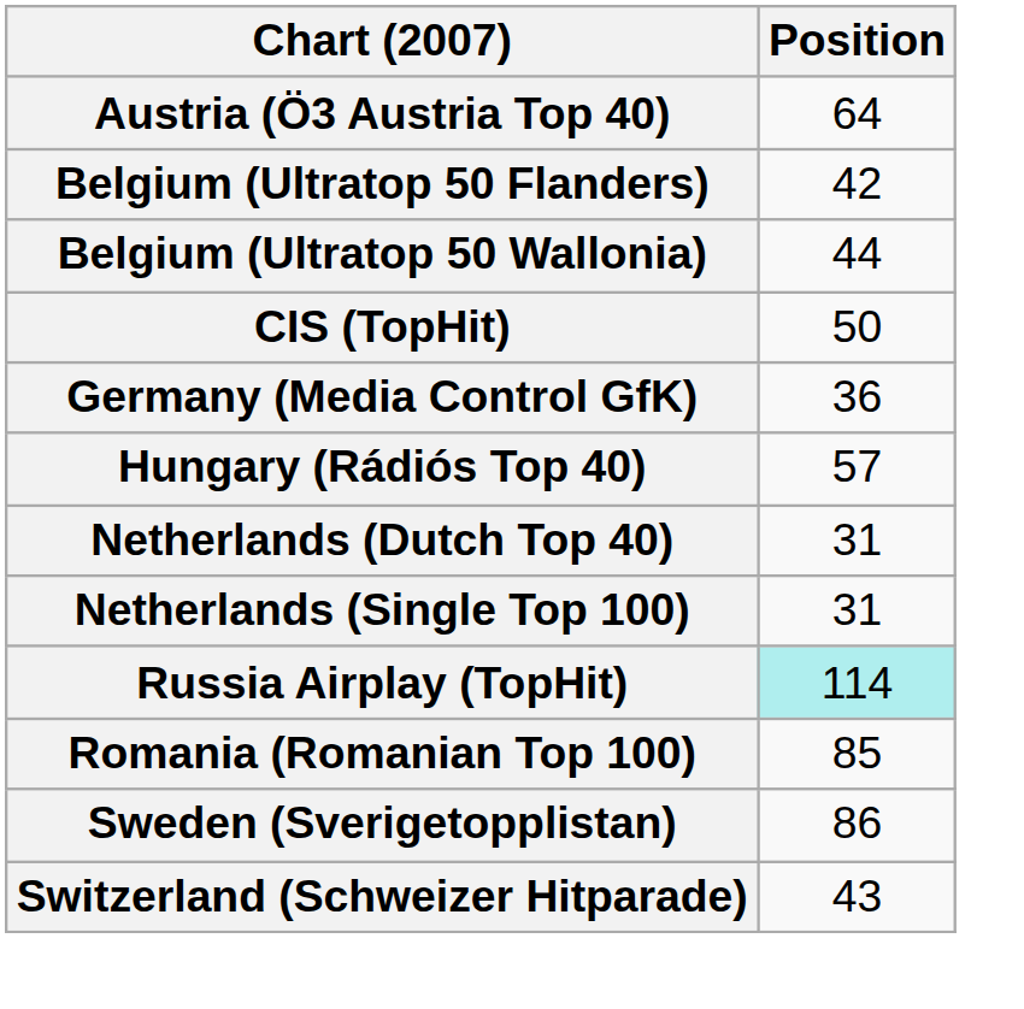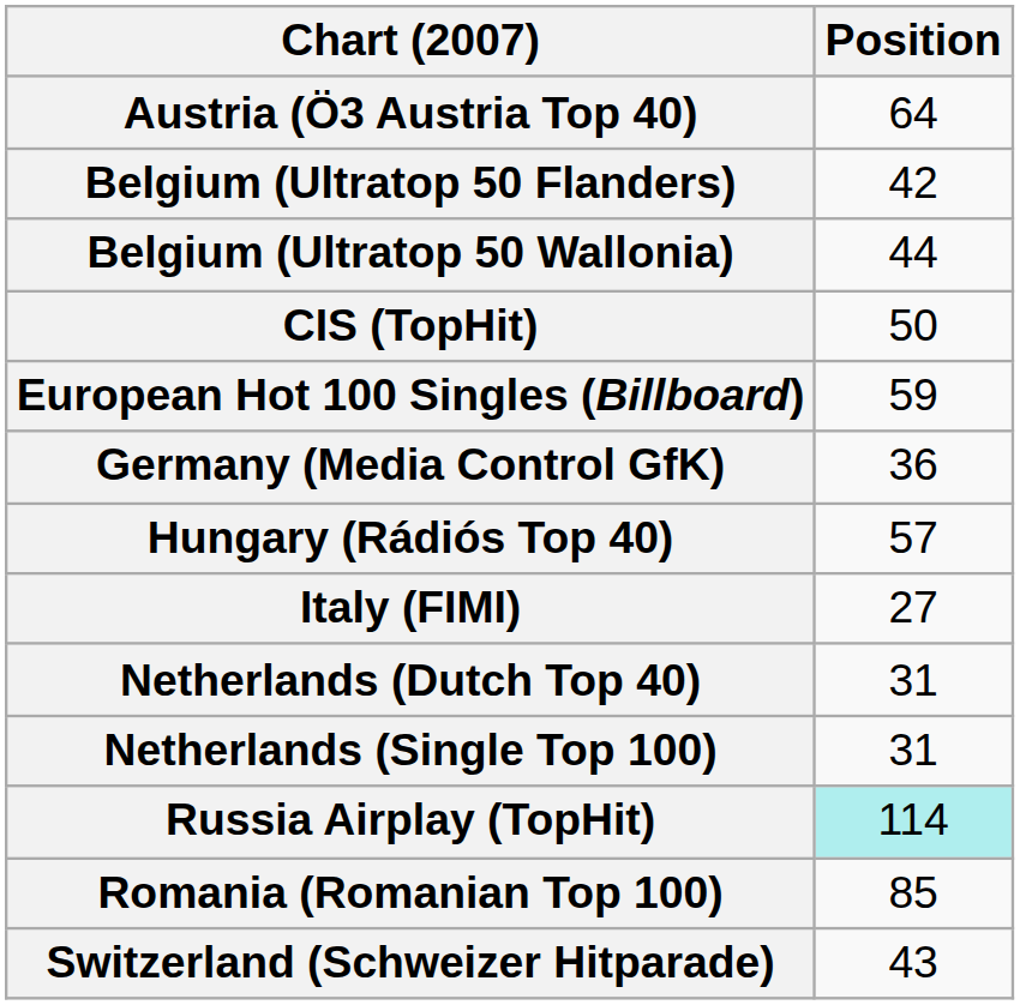+ row: European Hot 100 Singles (Billboard) | 59
+ row: Italy (FIMI) | 27
- row: Sweden (Sverigetopplistan) | 86
